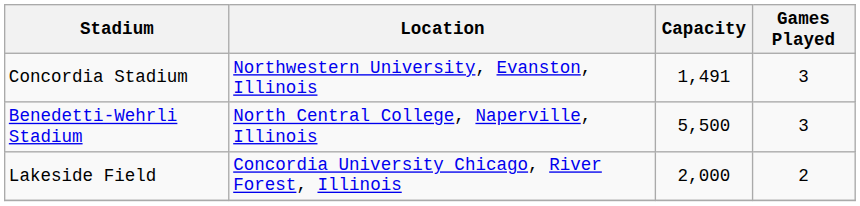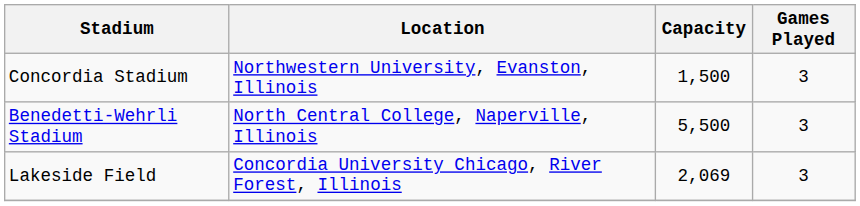Concordia Stadium | Capacity: 1,491 -> 1,500
Lakeside Field | Capacity: 2,000 -> 2,069
Lakeside Field | Games Played: 2 -> 3
